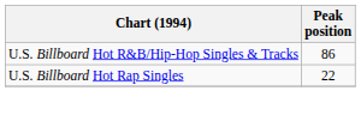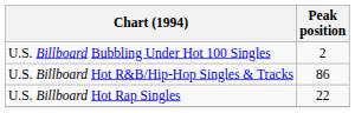+ row: U.S. Billboard Bubbling Under Hot 100 Singles | 2
